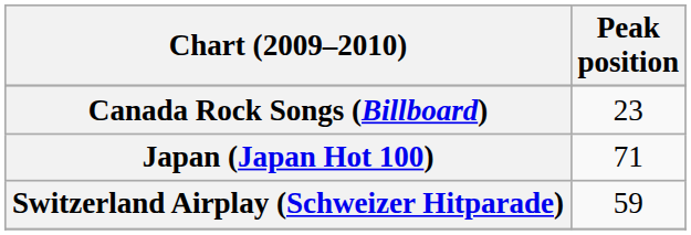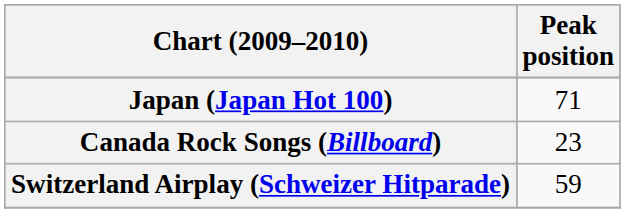rows swapped: Canada Rock Songs (Billboard) <-> Japan (Japan Hot 100)
